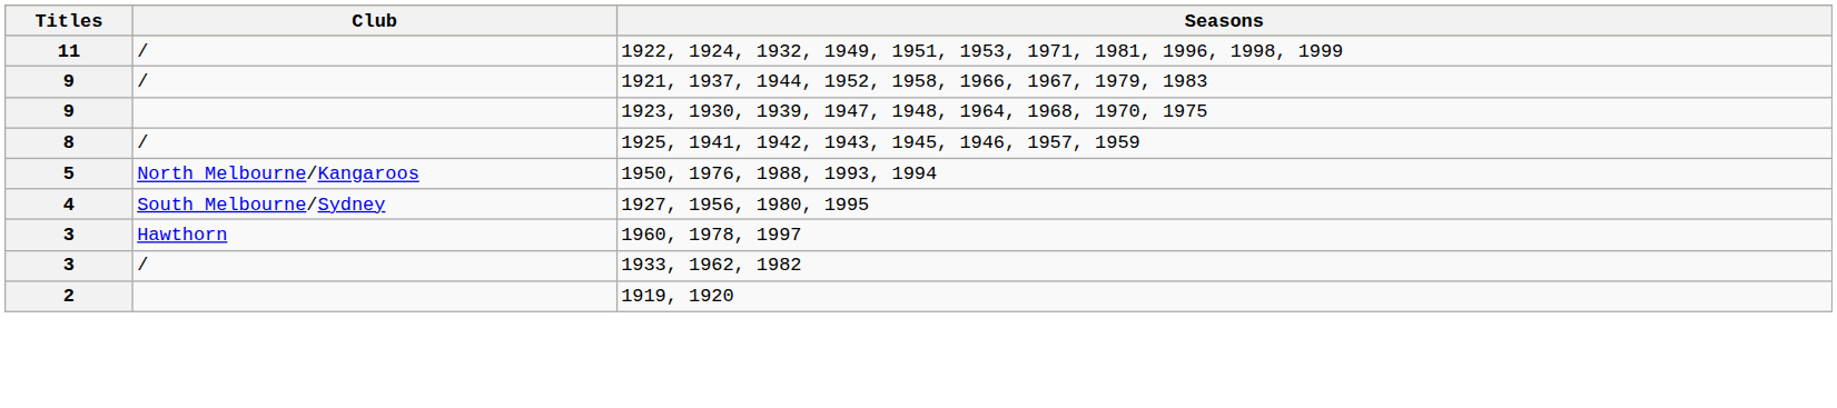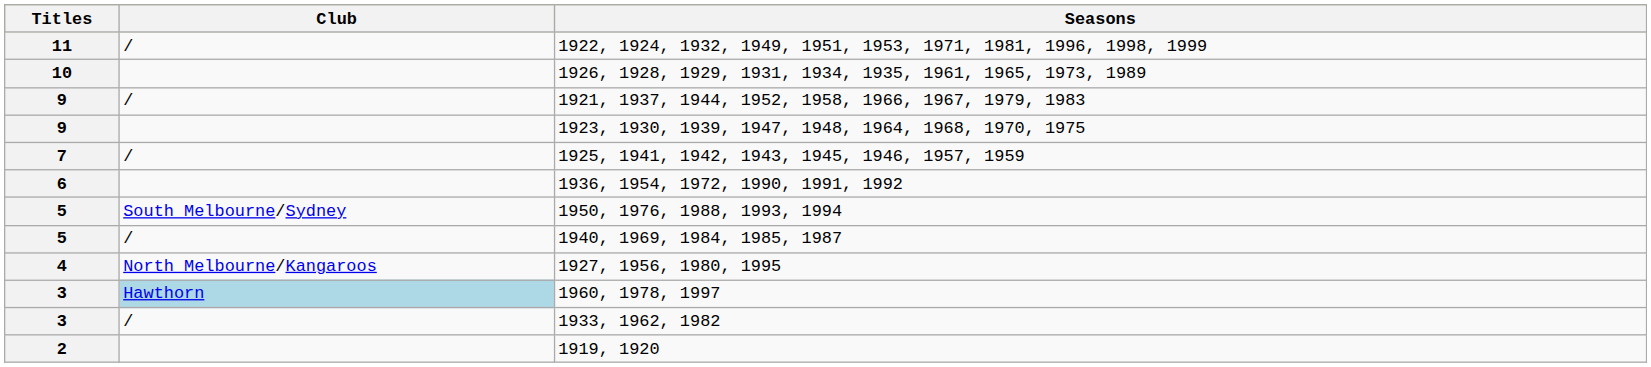+ row: 10 | 1926, 1928, 1929, 1931, 1934, 1935, 1961, 1965, 1973, 1989
1925, 1941, 1942, 1943, 1945, 1946, 1957, 1959 | Titles: 8 -> 7
+ row: 6 | 1936, 1954, 1972, 1990, 1991, 1992
1950, 1976, 1988, 1993, 1994 | Club: North Melbourne/Kangaroos -> South Melbourne/Sydney
+ row: 5 | / | 1940, 1969, 1984, 1985, 1987
1927, 1956, 1980, 1995 | Club: South Melbourne/Sydney -> North Melbourne/Kangaroos
1960, 1978, 1997 | Club: no background -> lightblue background
